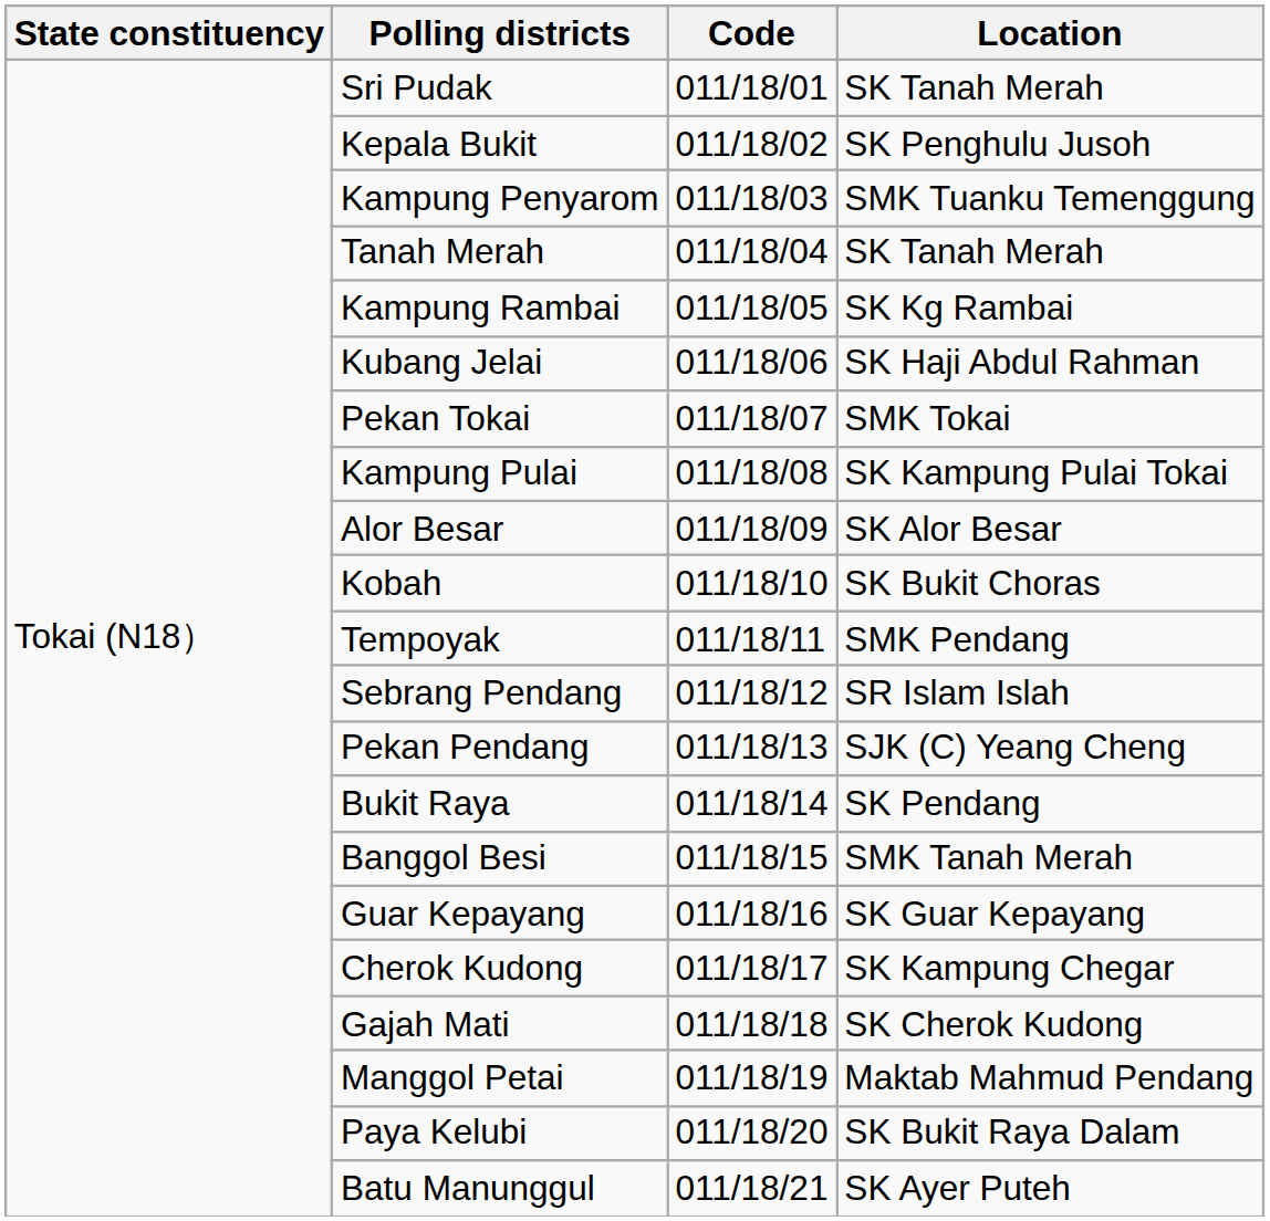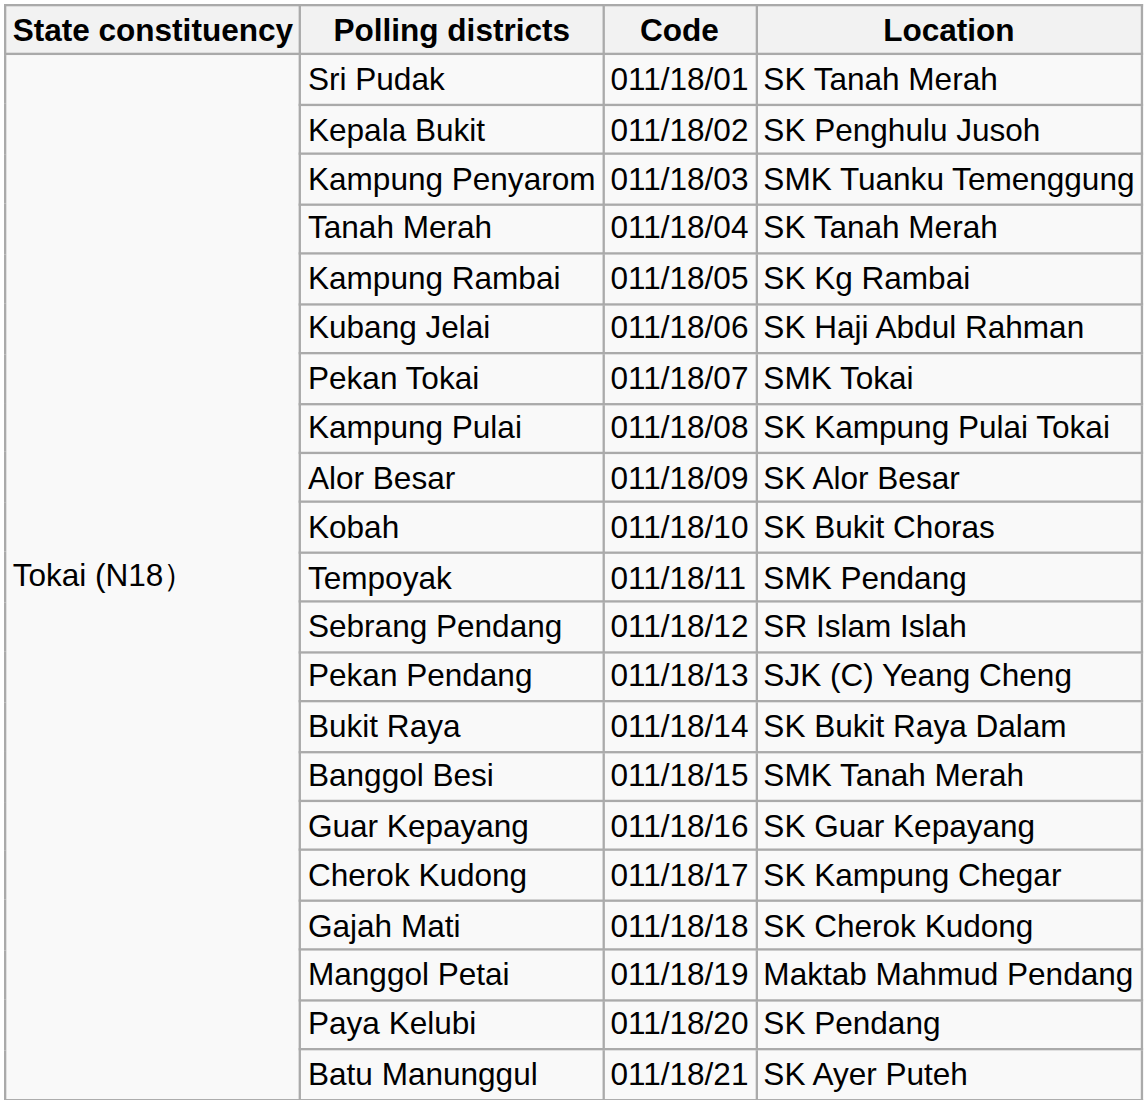Bukit Raya | Location: SK Pendang -> SK Bukit Raya Dalam
Paya Kelubi | Location: SK Bukit Raya Dalam -> SK Pendang
